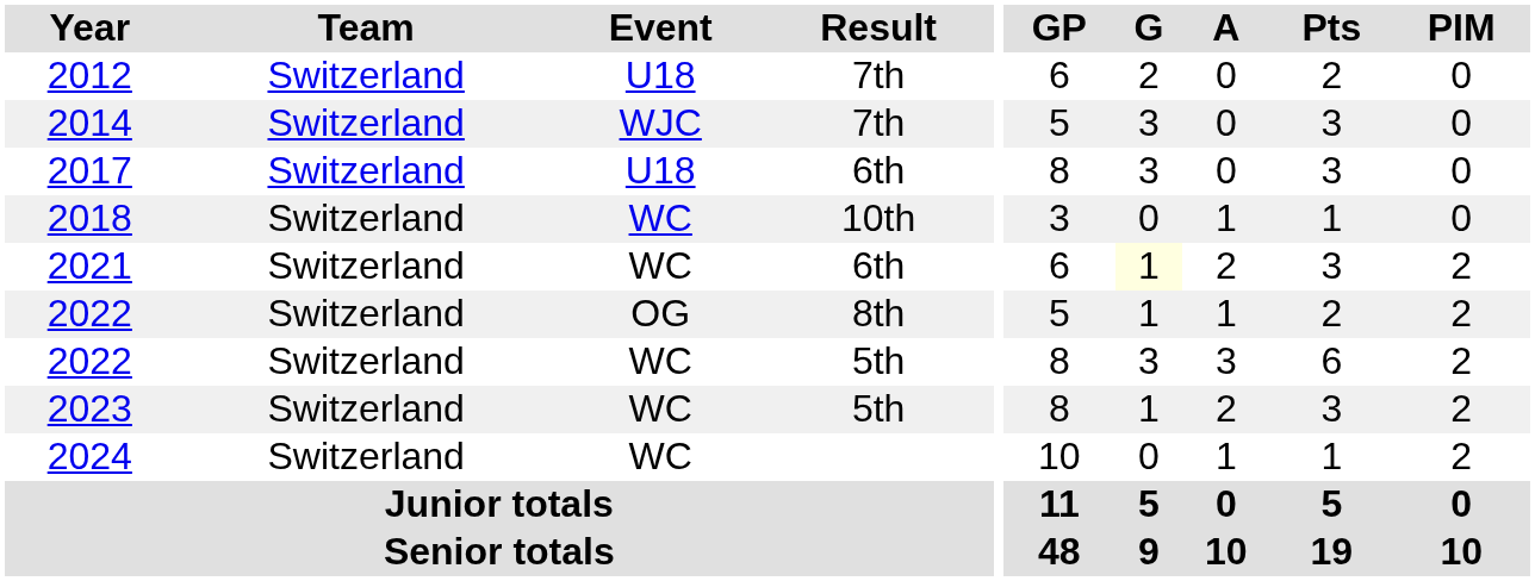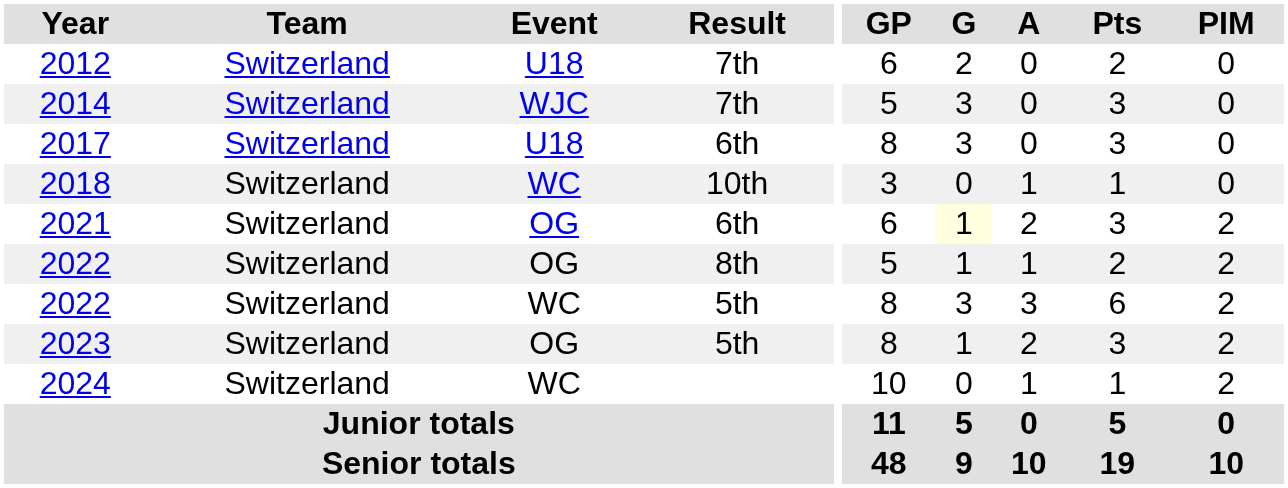2021 | Event: WC -> OG
2023 | Event: WC -> OG
